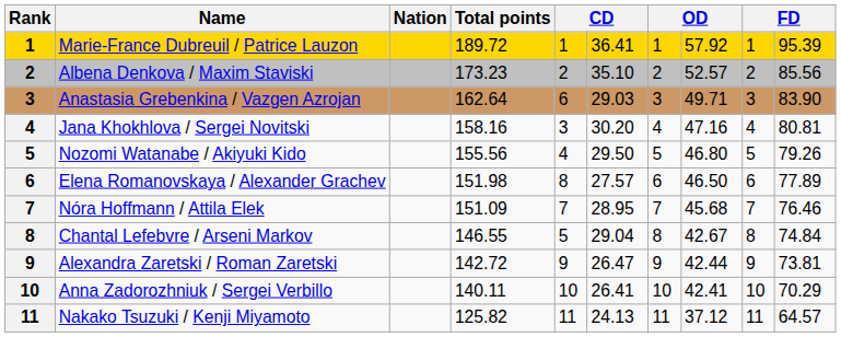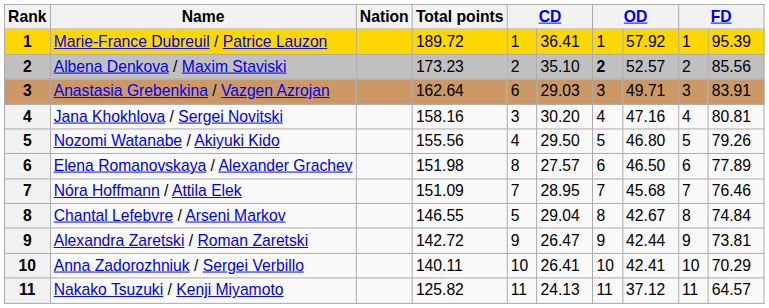Albena Denkova / Maxim Staviski | column 7: normal -> bold
Anastasia Grebenkina / Vazgen Azrojan | column 10: 83.90 -> 83.91
